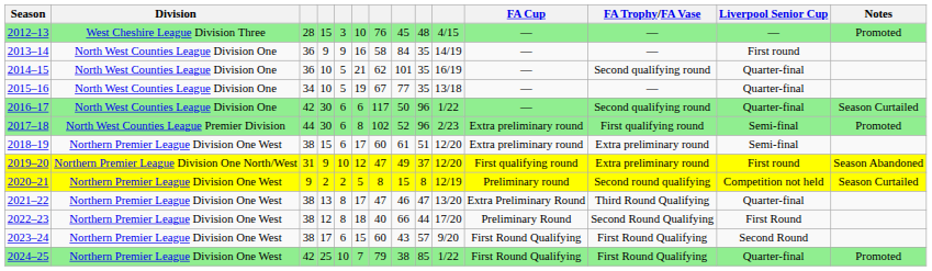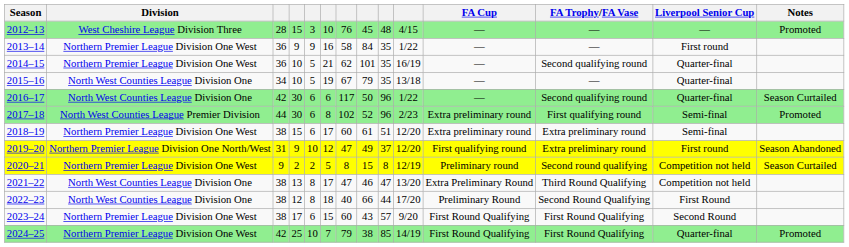2013–14 | Division: North West Counties League Division One -> Northern Premier League Division One West
2013–14 | column 10: 14/19 -> 1/22
2014–15 | Division: North West Counties League Division One -> Northern Premier League Division One West
2015–16 | column 8: 77 -> 79
2021–22 | Division: Northern Premier League Division One West -> North West Counties League Division One
2021–22 | Liverpool Senior Cup: Quarter-final -> Competition not held
2022–23 | Division: Northern Premier League Division One West -> North West Counties League Division One
2024–25 | column 10: 1/22 -> 14/19
